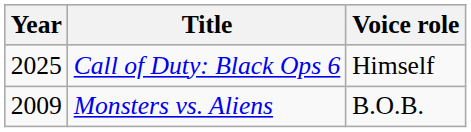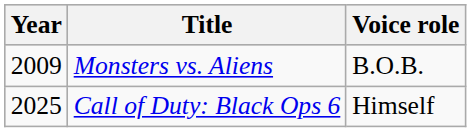rows swapped: Monsters vs. Aliens <-> Call of Duty: Black Ops 6
